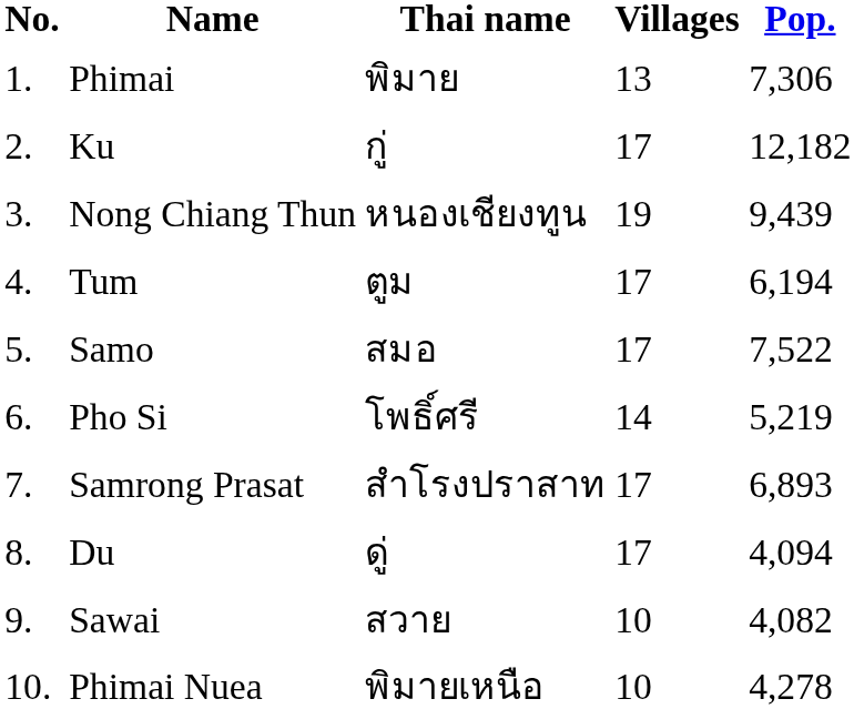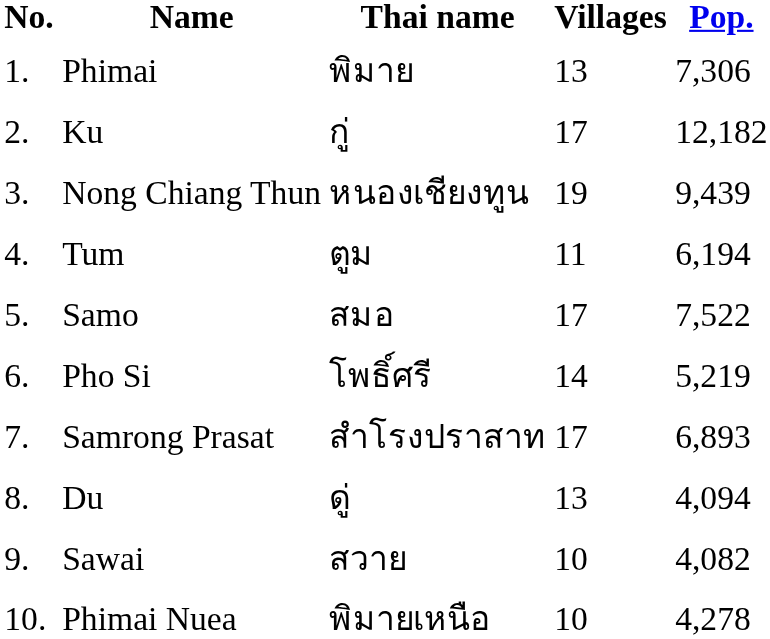Tum | Villages: 17 -> 11
Du | Villages: 17 -> 13
